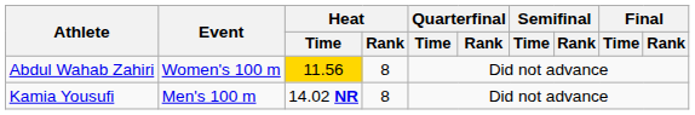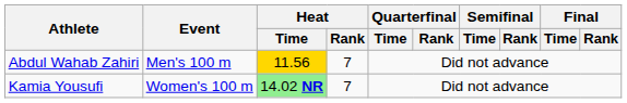Abdul Wahab Zahiri | Event: Women's 100 m -> Men's 100 m
Abdul Wahab Zahiri | Heat / Rank: 8 -> 7
Kamia Yousufi | Event: Men's 100 m -> Women's 100 m
Kamia Yousufi | Heat / Time: no background -> lightgreen background
Kamia Yousufi | Heat / Rank: 8 -> 7
